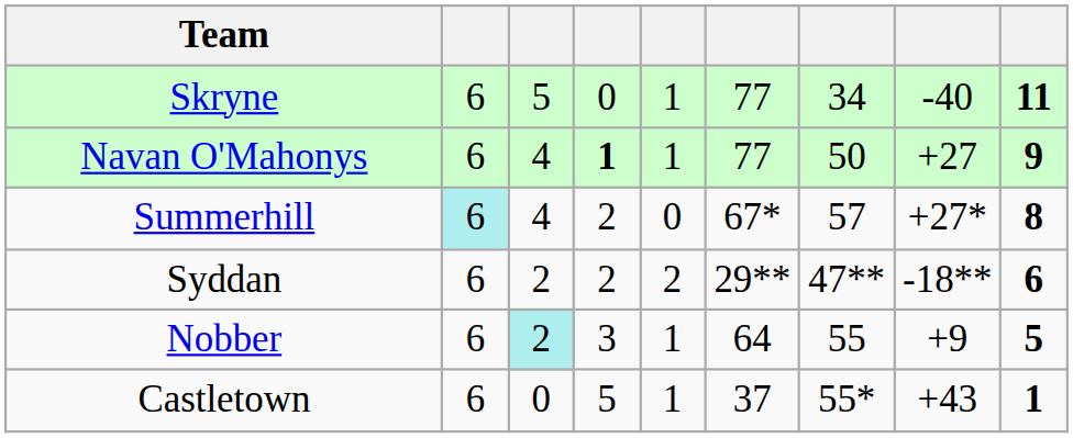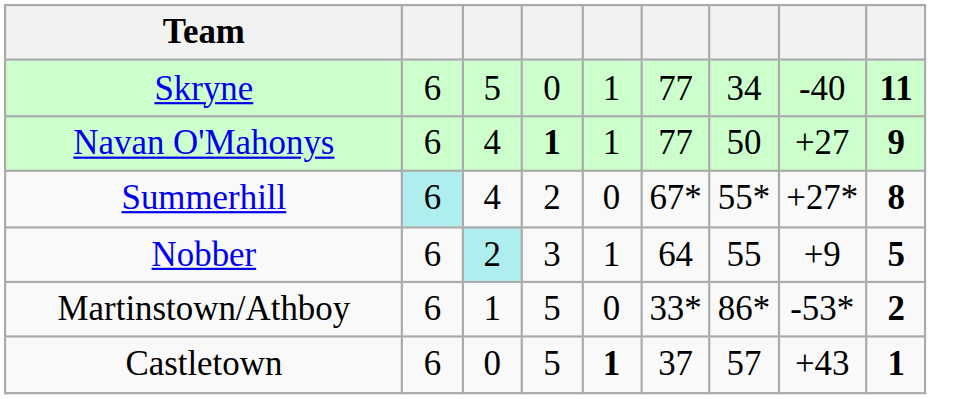Summerhill | column 7: 57 -> 55*
- row: Syddan | 6 | 2 | 2 | 2 | 29** | 47** | -18** | 6
+ row: Martinstown/Athboy | 6 | 1 | 5 | 0 | 33* | 86* | -53* | 2
Castletown | column 5: normal -> bold
Castletown | column 7: 55* -> 57
